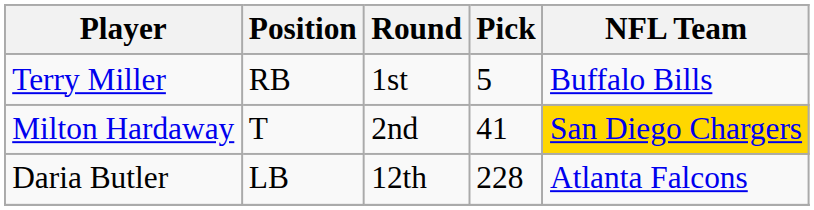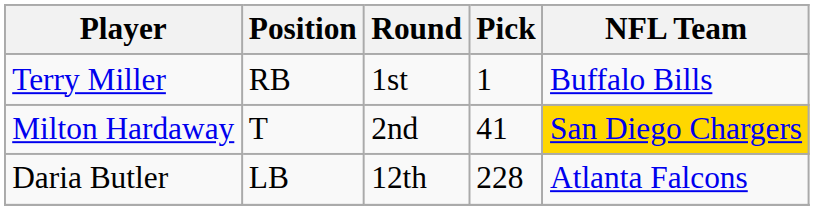Terry Miller | Pick: 5 -> 1
